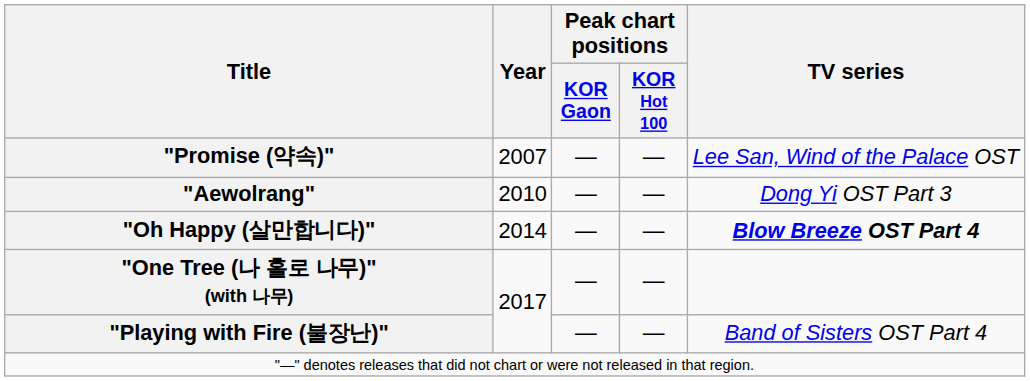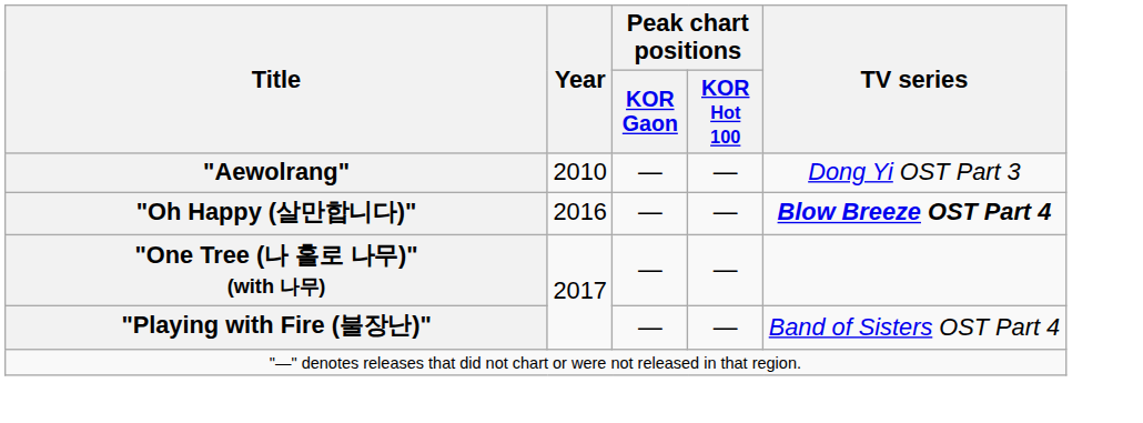- row: "Promise (약속)" | 2007 | — | — | Lee San, Wind of the Palace OST
"Oh Happy (살만합니다)" | Year: 2014 -> 2016
